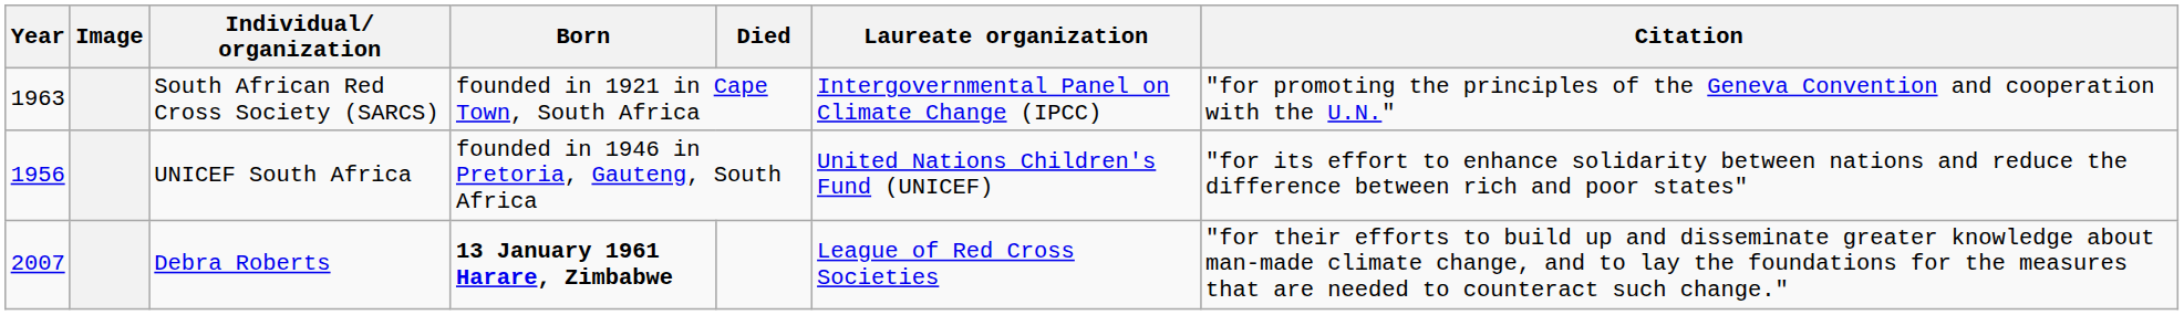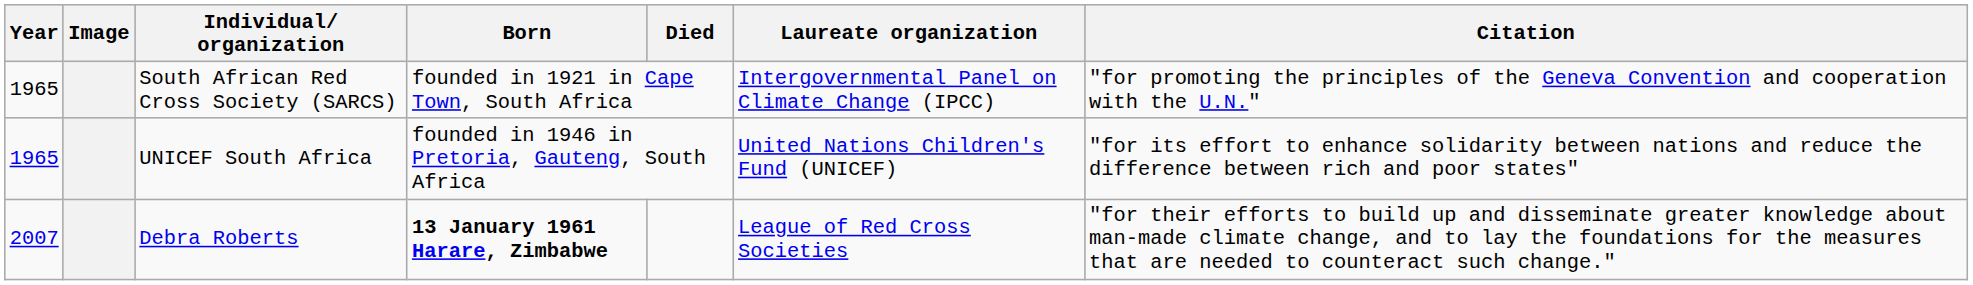South African Red Cross Society (SARCS) | Year: 1963 -> 1965
UNICEF South Africa | Year: 1956 -> 1965
